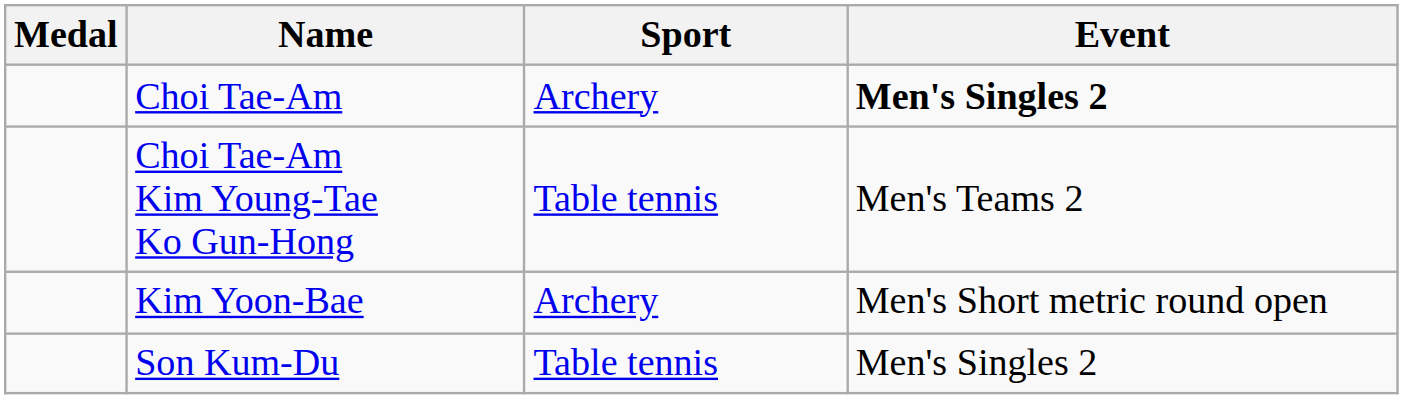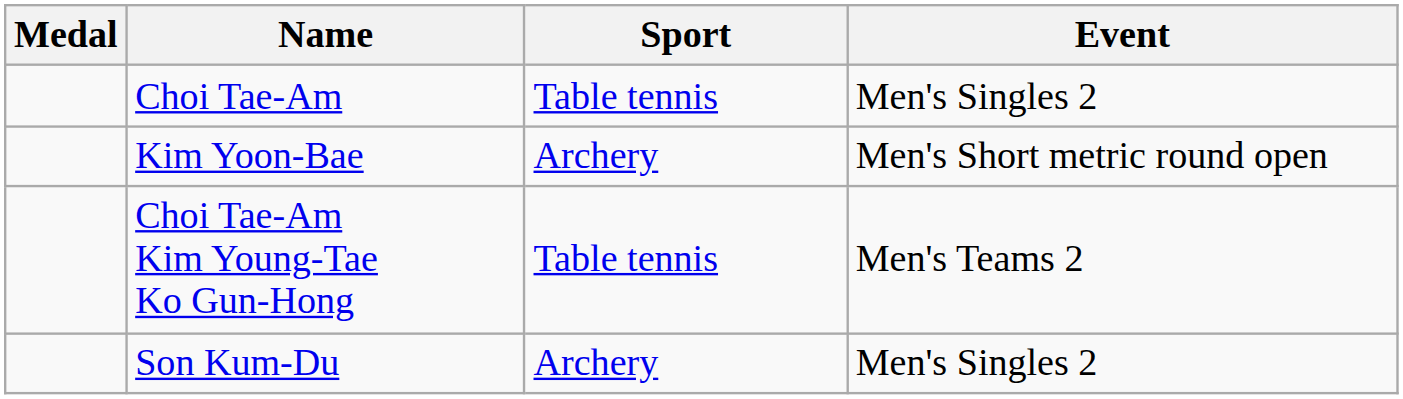Choi Tae-Am | Sport: Archery -> Table tennis
Choi Tae-Am | Event: bold -> normal
rows swapped: Kim Yoon-Bae <-> Choi Tae-Am Kim Young-Tae Ko Gun-Hong
Son Kum-Du | Sport: Table tennis -> Archery
